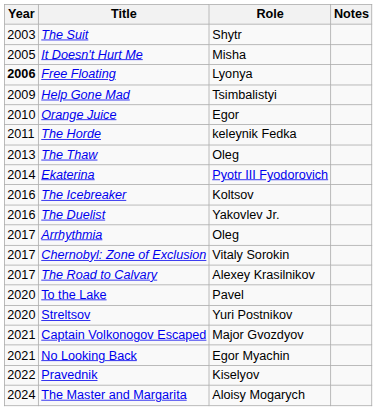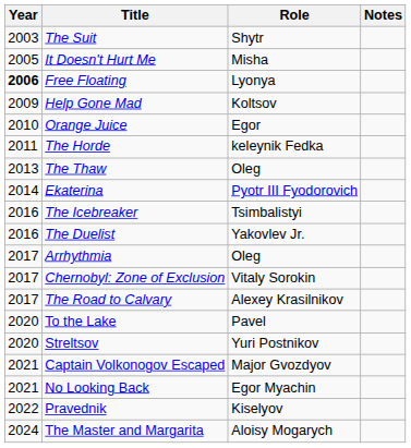Help Gone Mad | Role: Tsimbalistyi -> Koltsov
The Icebreaker | Role: Koltsov -> Tsimbalistyi
